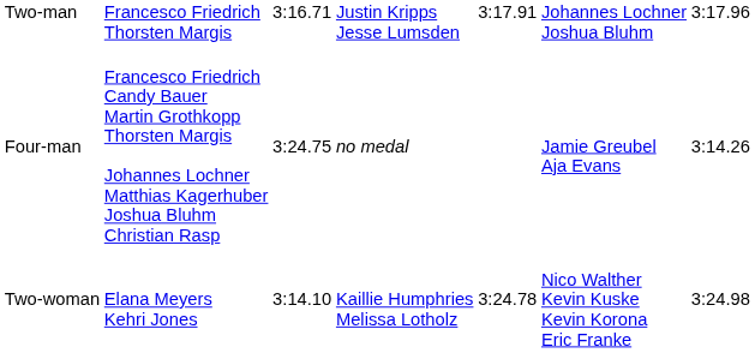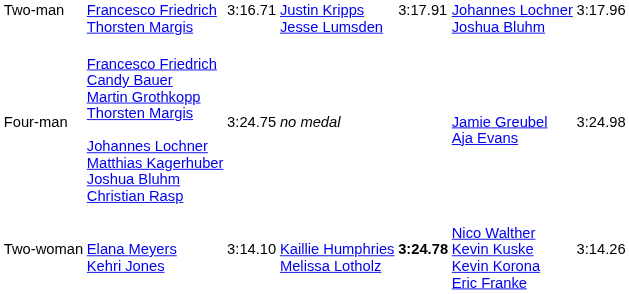Four-man | column 7: 3:14.26 -> 3:24.98
Two-woman | column 5: normal -> bold
Two-woman | column 7: 3:24.98 -> 3:14.26
